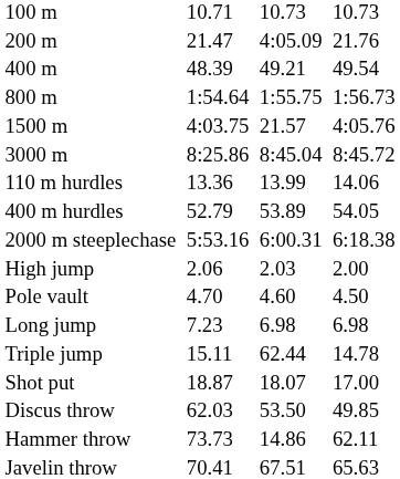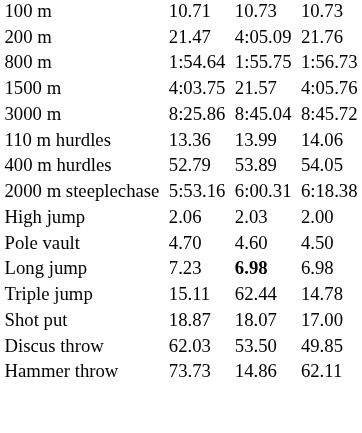- row: 400 m | 48.39 | 49.21 | 49.54
Long jump | column 5: normal -> bold
- row: Javelin throw | 70.41 | 67.51 | 65.63
